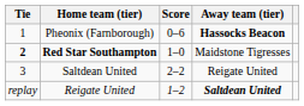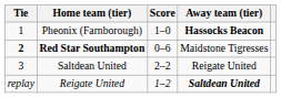Pheonix (Farnborough) | Score: 0–6 -> 1–0
Red Star Southampton | Score: 1–0 -> 0–6
